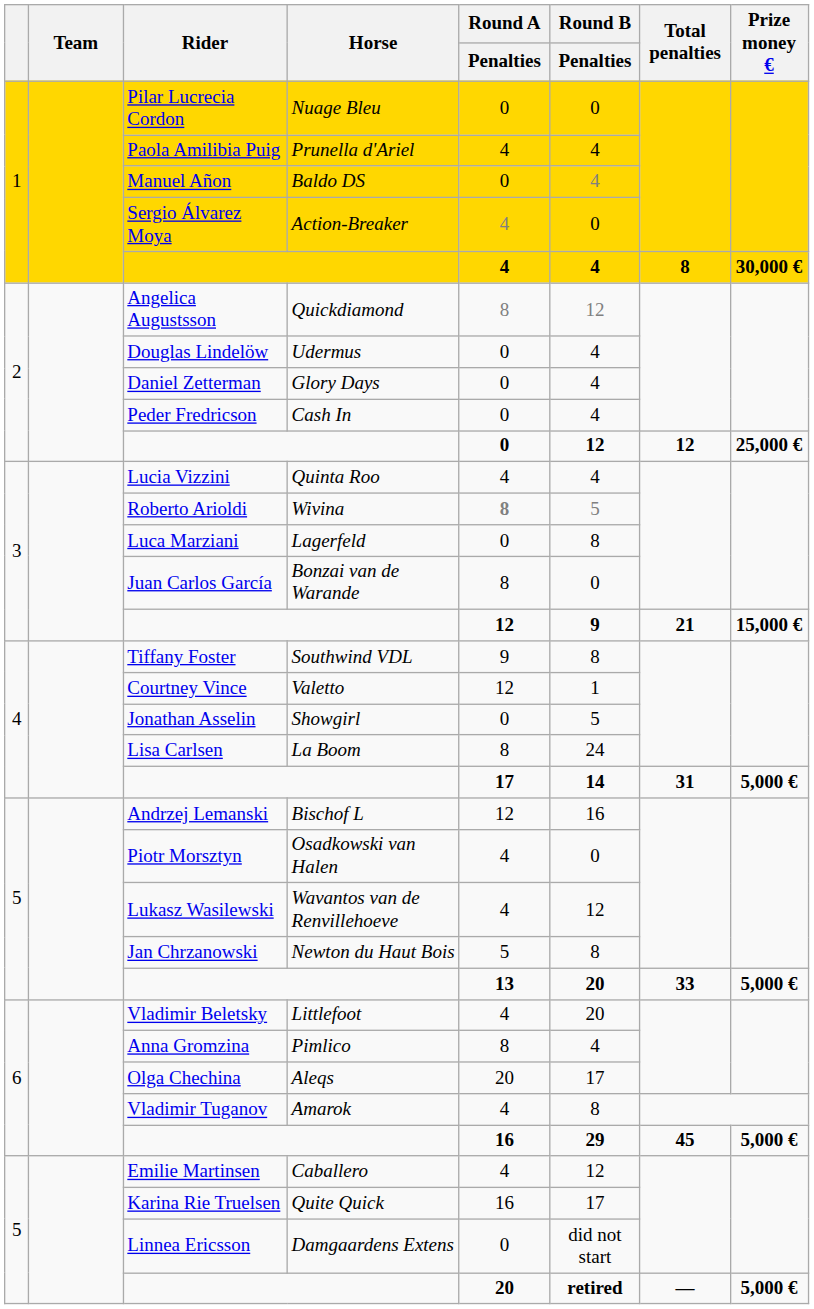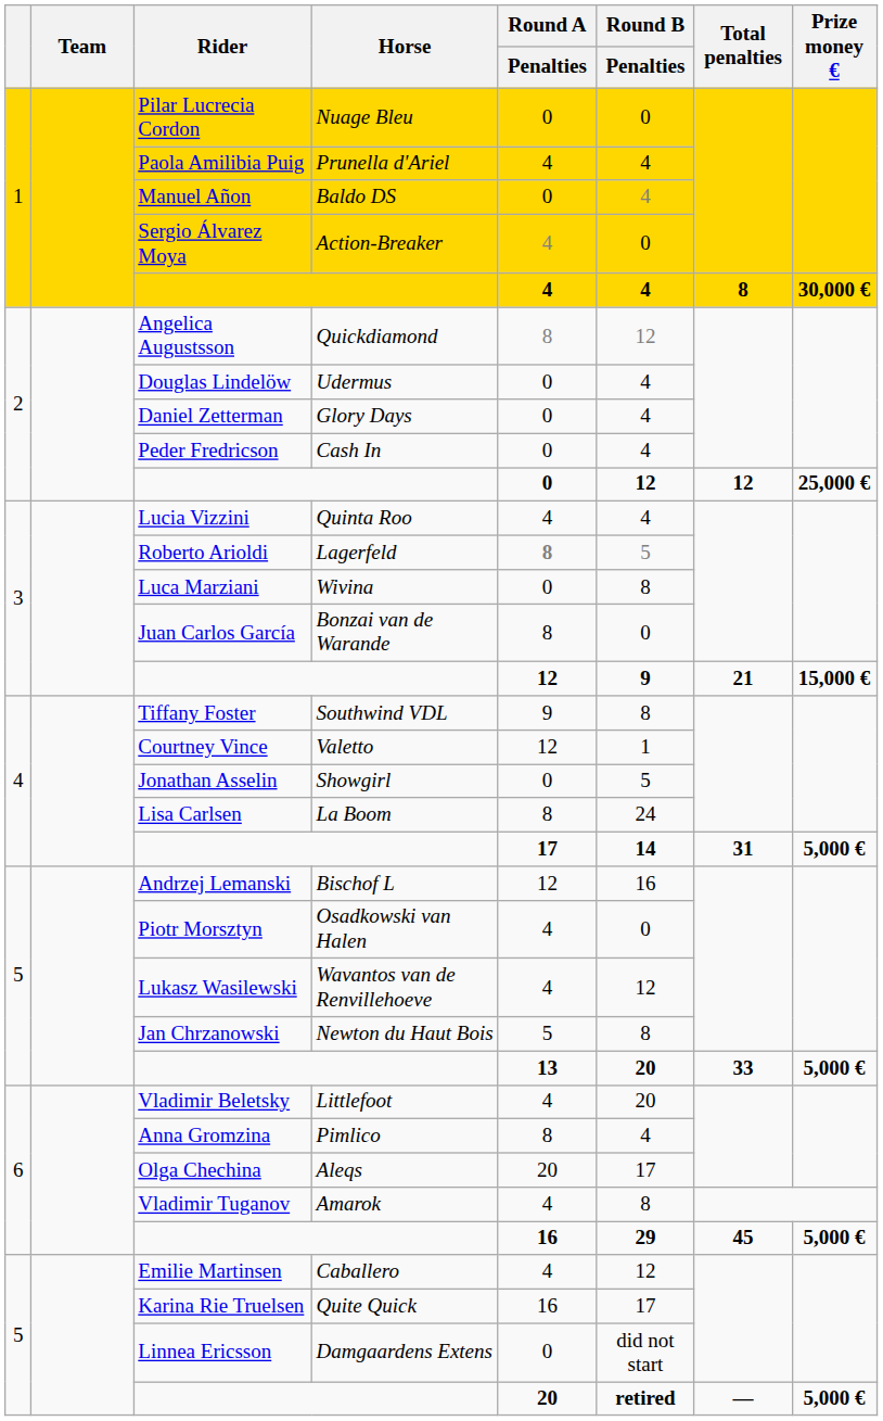Roberto Arioldi | Horse: Wivina -> Lagerfeld
Luca Marziani | Horse: Lagerfeld -> Wivina
